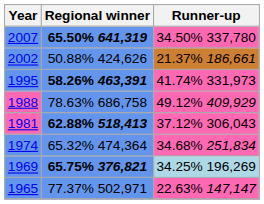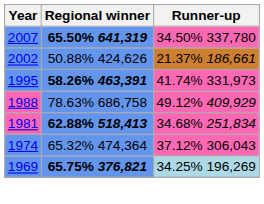1981 | Runner-up: 37.12% 306,043 -> 34.68% 251,834
1974 | Runner-up: 34.68% 251,834 -> 37.12% 306,043
- row: 1965 | 77.37% 502,971 | 22.63% 147,147
